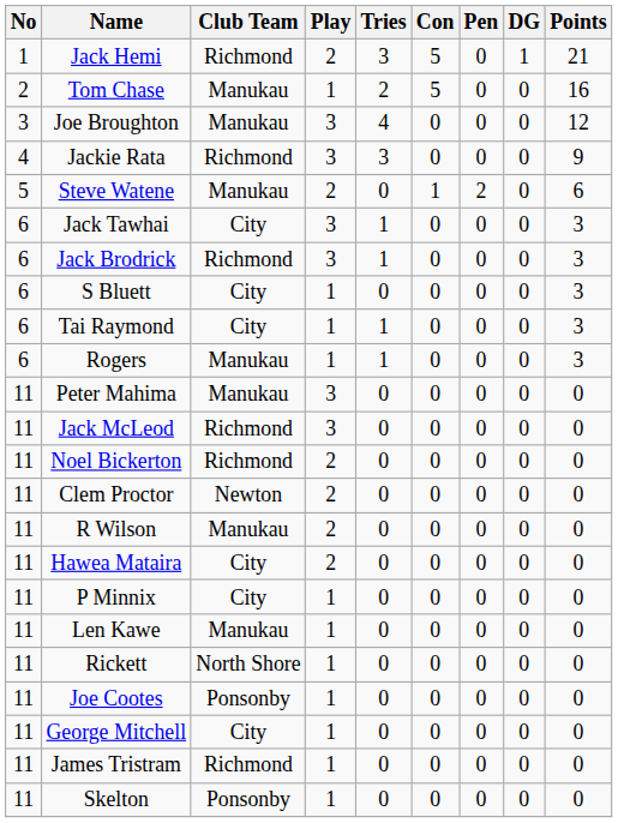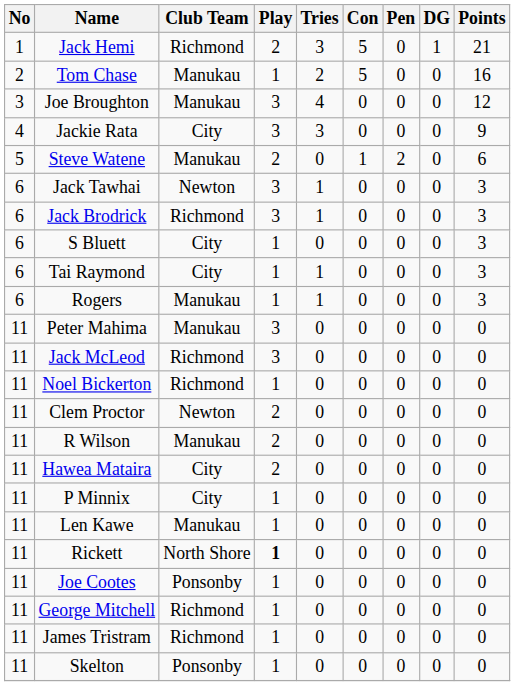Jackie Rata | Club Team: Richmond -> City
Jack Tawhai | Club Team: City -> Newton
Noel Bickerton | Play: 2 -> 1
Rickett | Play: normal -> bold
George Mitchell | Club Team: City -> Richmond
